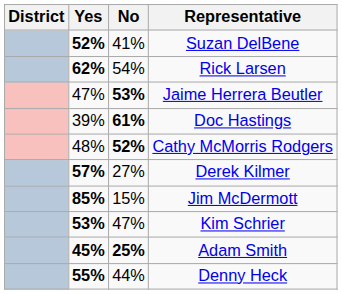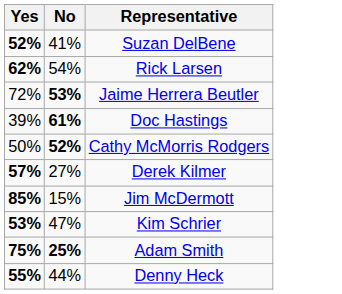- column: District
Jaime Herrera Beutler | Yes: 47% -> 72%
Cathy McMorris Rodgers | Yes: 48% -> 50%
Adam Smith | Yes: 45% -> 75%
